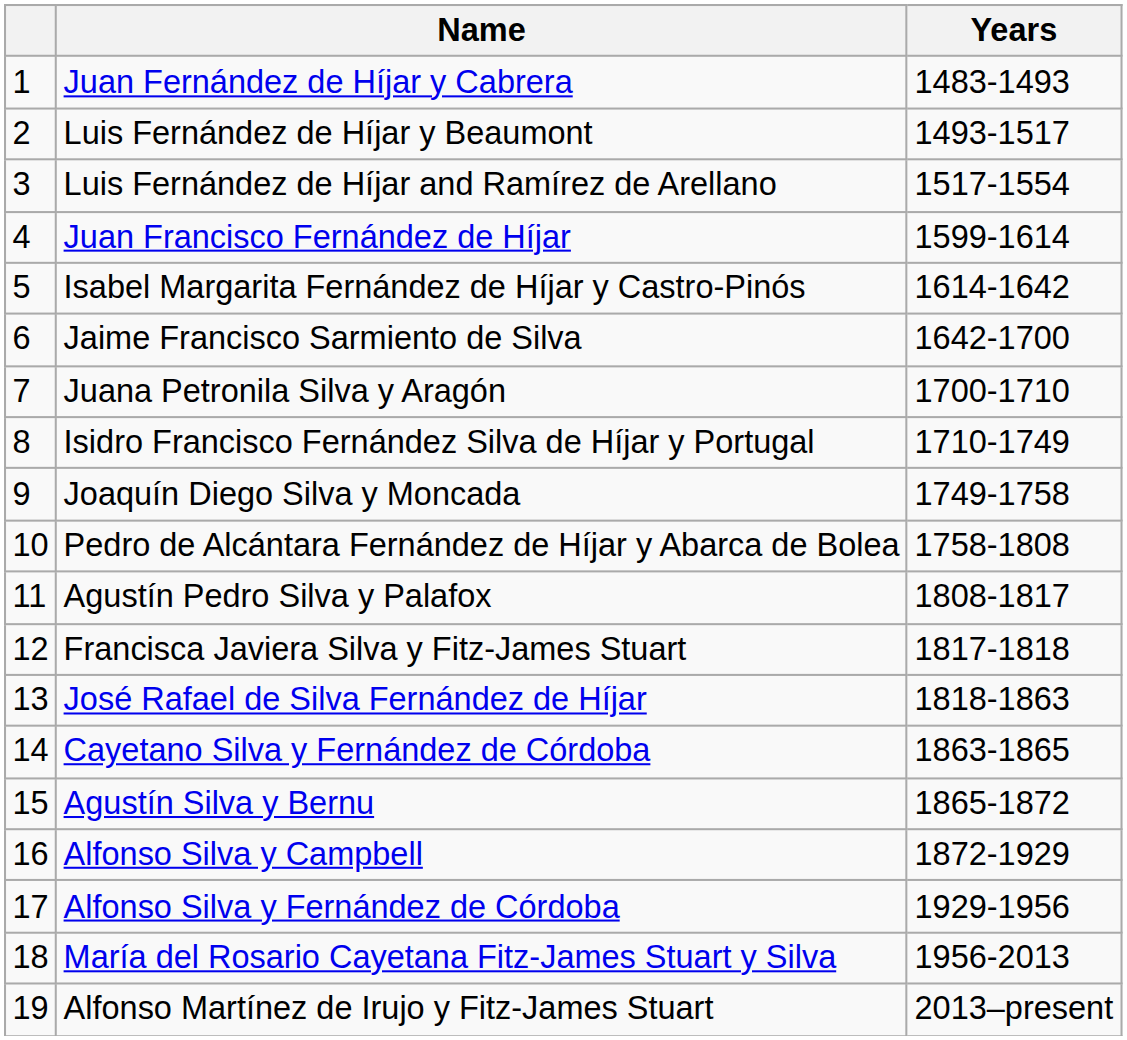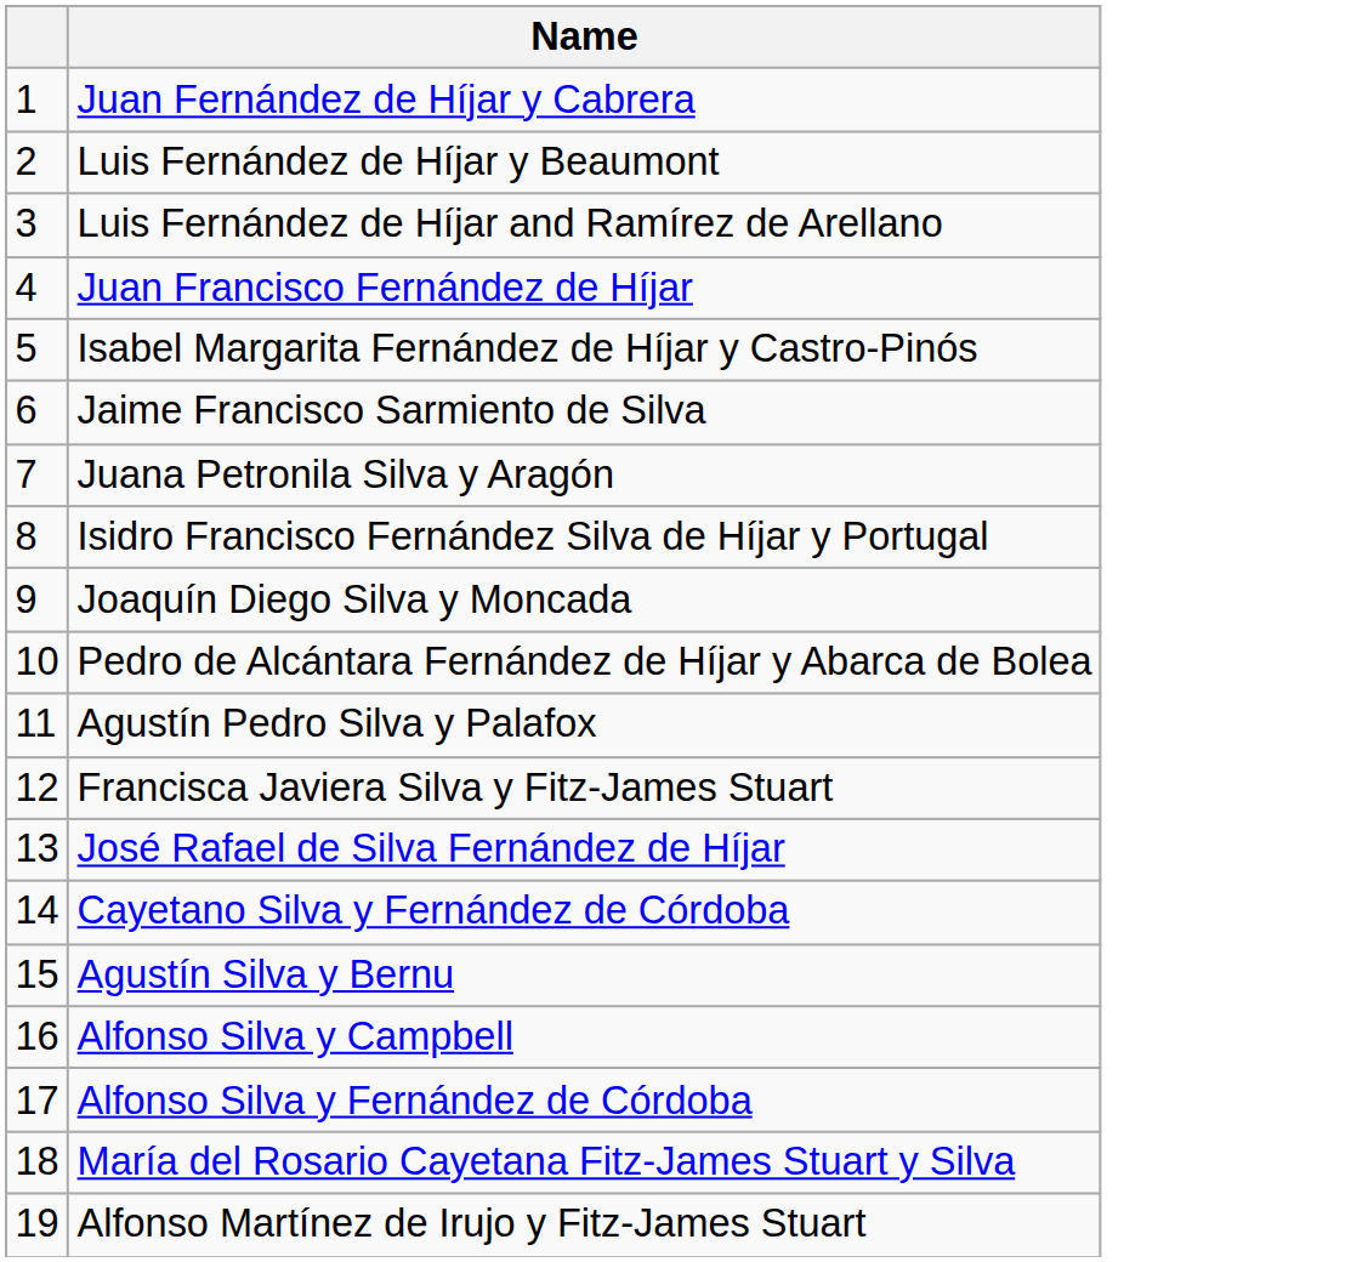- column: Years | 1483-1493 | 1493-1517 | 1517-1554 | 1599-1614 | 1614-1642 | 1642-1700 | 1700-1710 | 1710-1749 | 1749-1758 | 1758-1808 | 1808-1817 | 1817-1818 | 1818-1863 | 1863-1865 | 1865-1872 | 1872-1929 | 1929-1956 | 1956-2013 | 2013–present
